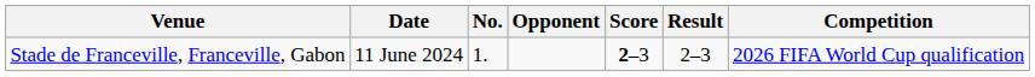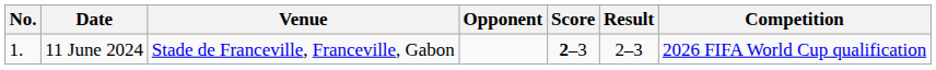columns swapped: No. <-> Venue
